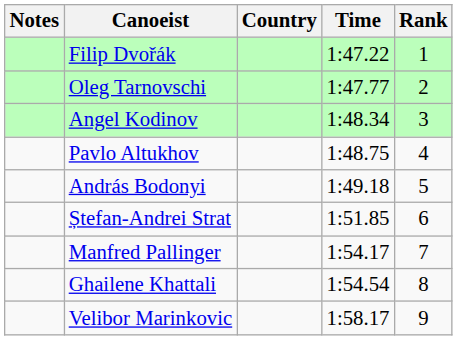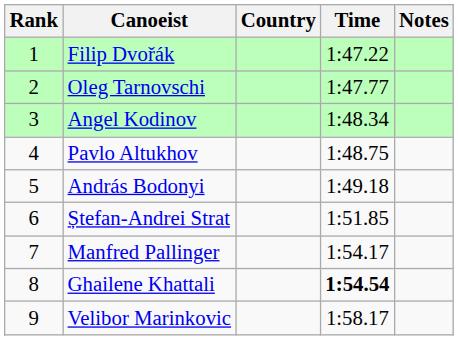columns swapped: Rank <-> Notes
Ghailene Khattali | Time: normal -> bold
